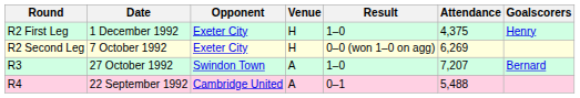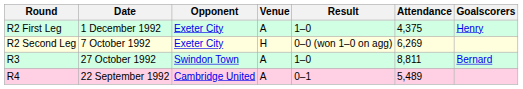R2 First Leg | Venue: H -> A
R3 | Attendance: 7,207 -> 8,811
R4 | Attendance: 5,488 -> 5,489
